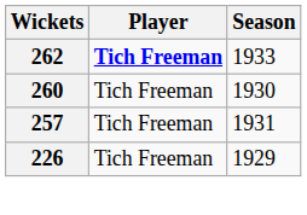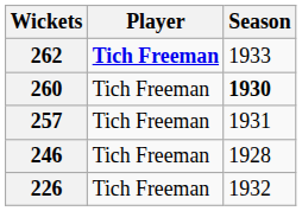260 | Season: normal -> bold
+ row: 246 | Tich Freeman | 1928
226 | Season: 1929 -> 1932
